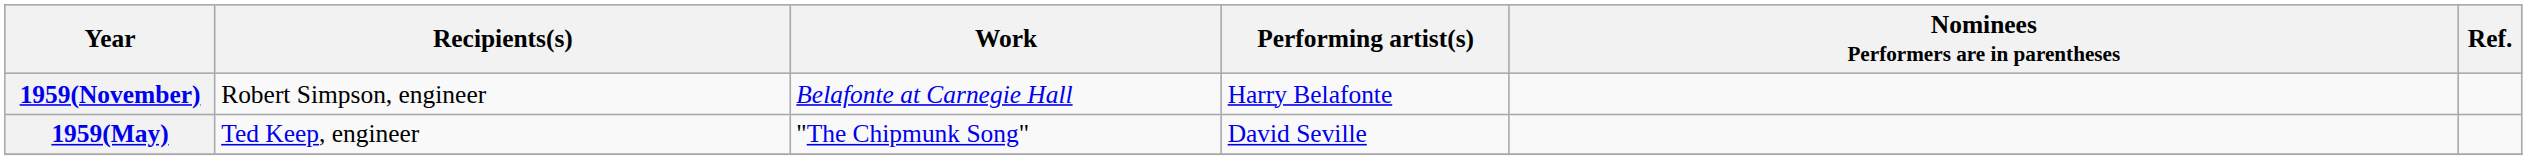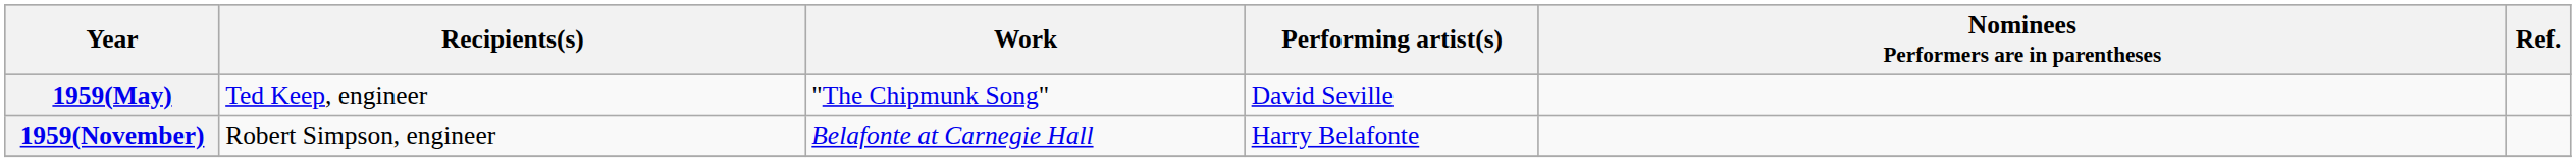rows swapped: 1959(May) <-> 1959(November)
